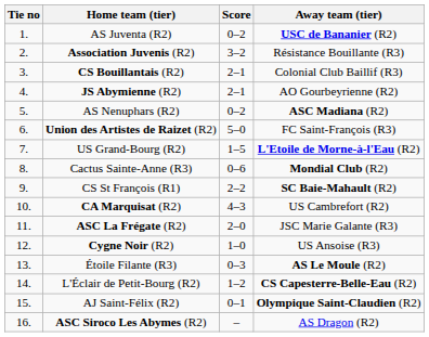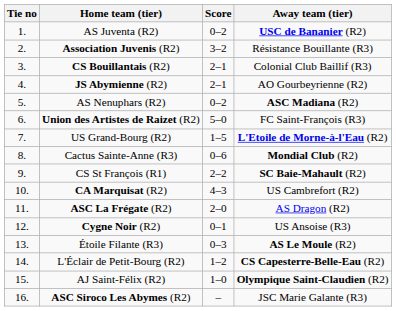ASC La Frégate (R2) | Away team (tier): JSC Marie Galante (R3) -> AS Dragon (R2)
Cygne Noir (R2) | Score: 1–0 -> 0–1
AJ Saint-Félix (R2) | Score: 0–1 -> 1–0
ASC Siroco Les Abymes (R2) | Away team (tier): AS Dragon (R2) -> JSC Marie Galante (R3)
